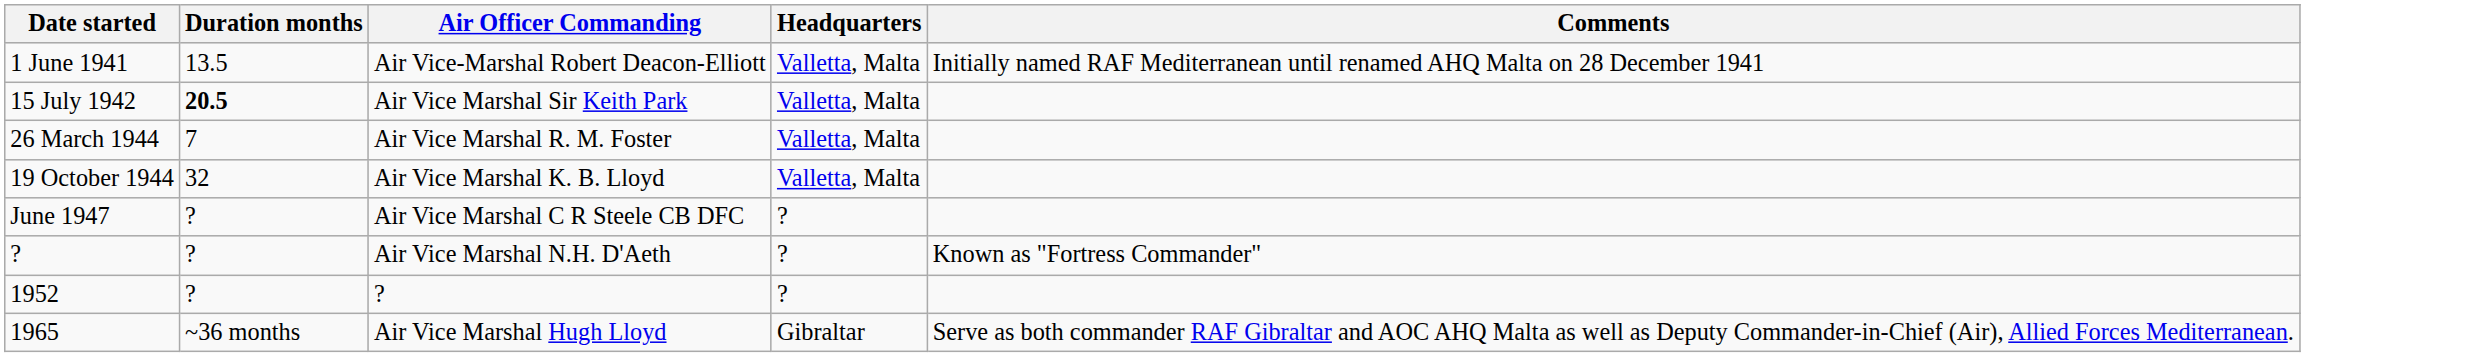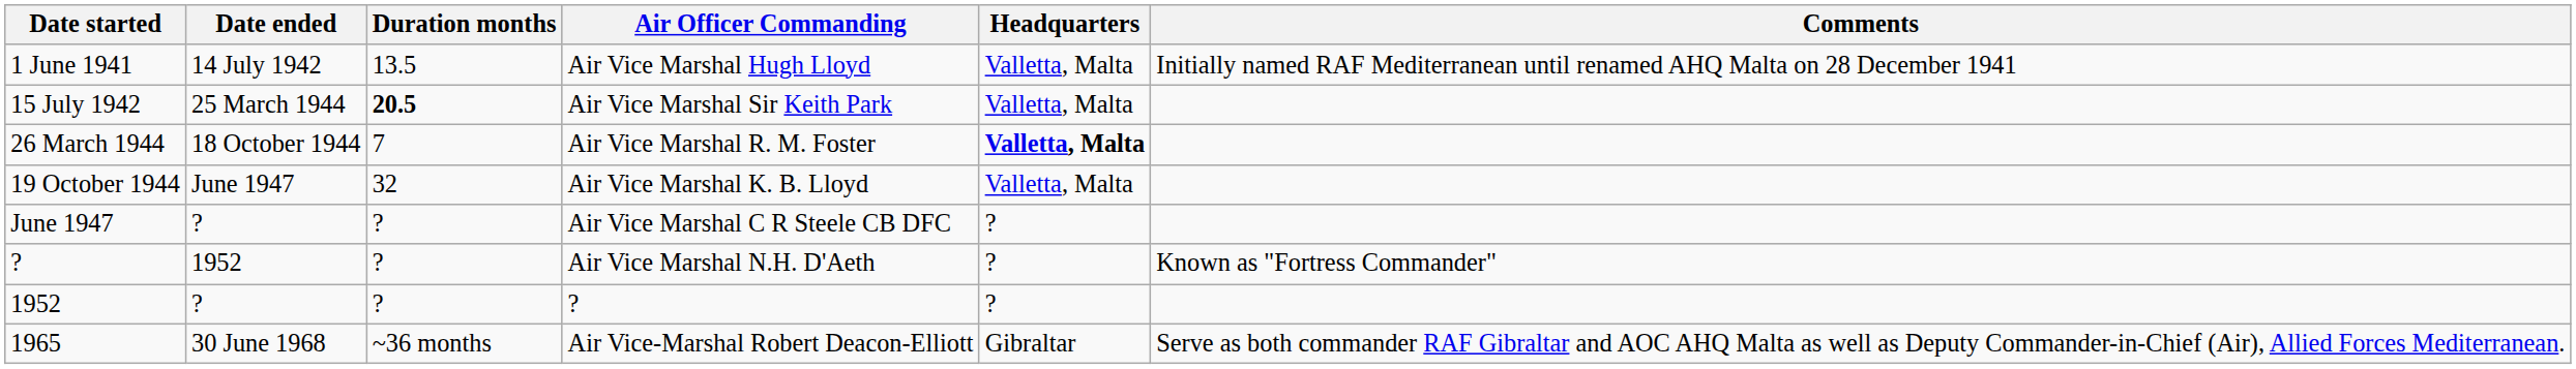+ column: Date ended | 14 July 1942 | 25 March 1944 | 18 October 1944 | June 1947 | ? | 1952 | ? | 30 June 1968
1 June 1941 | Air Officer Commanding: Air Vice-Marshal Robert Deacon-Elliott -> Air Vice Marshal Hugh Lloyd
26 March 1944 | Headquarters: normal -> bold
1965 | Air Officer Commanding: Air Vice Marshal Hugh Lloyd -> Air Vice-Marshal Robert Deacon-Elliott
